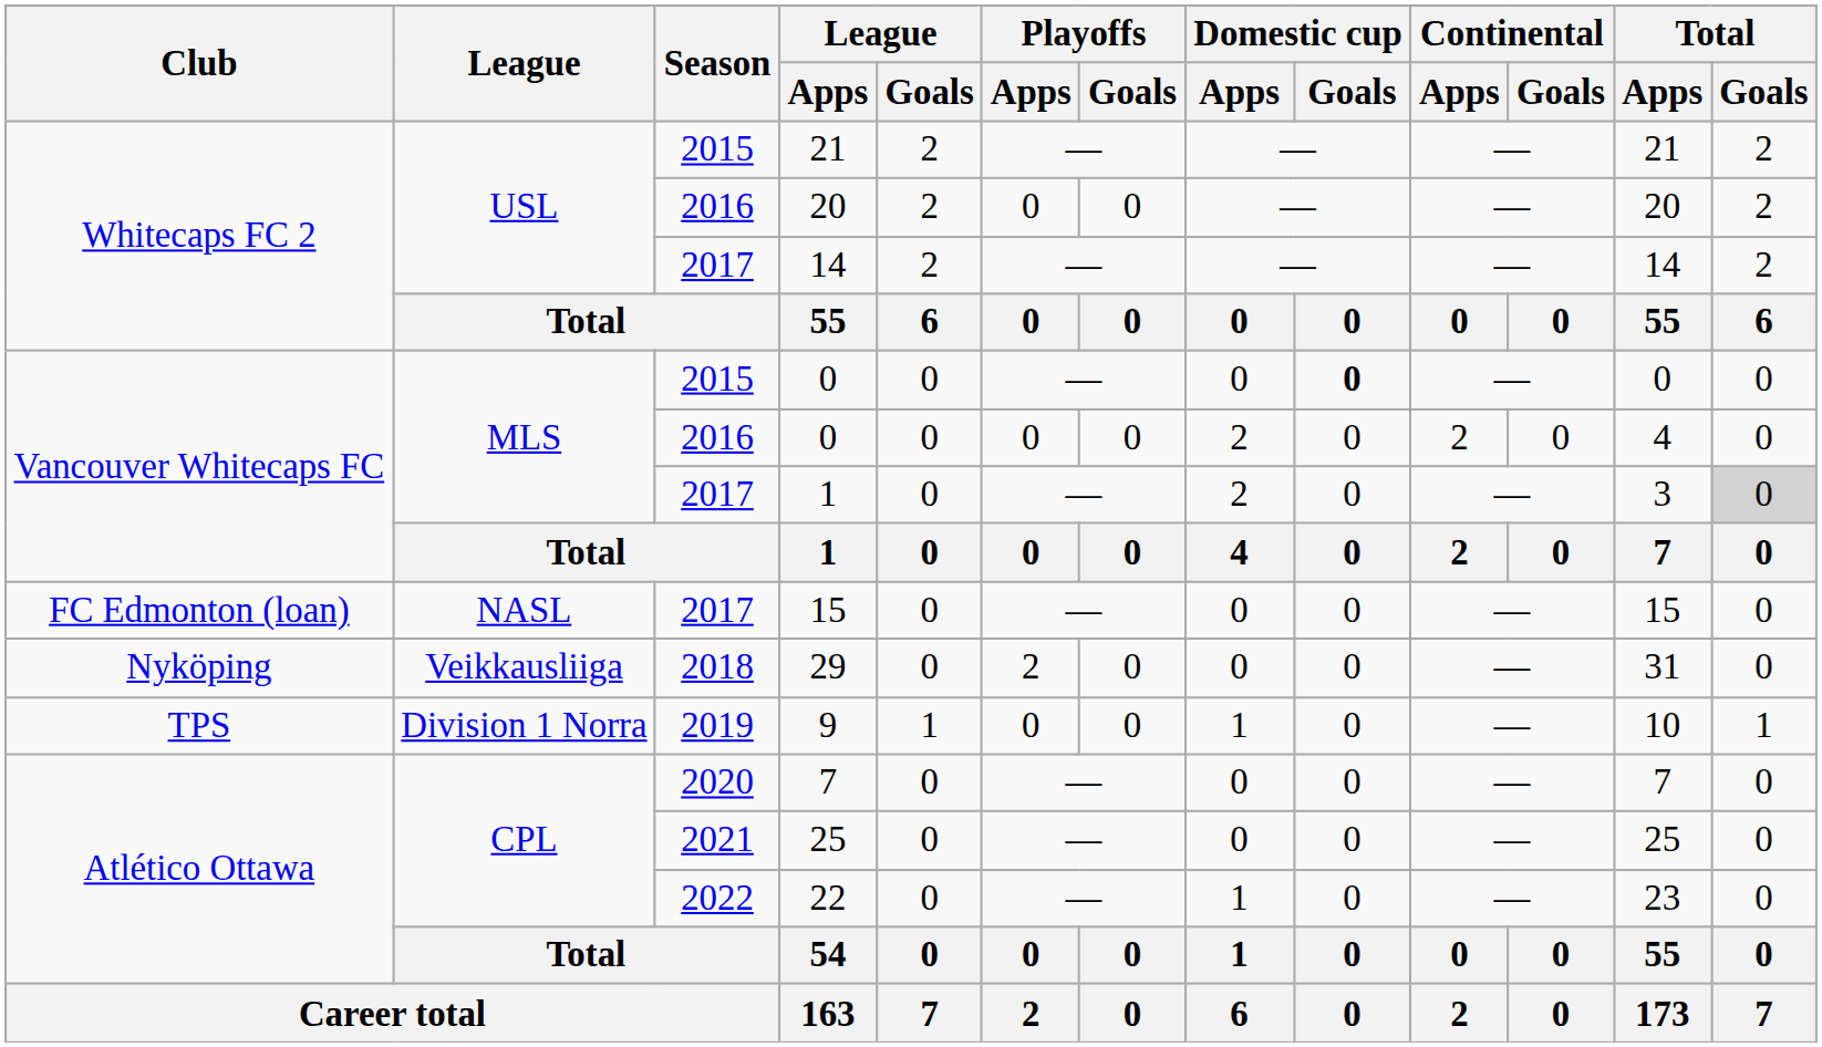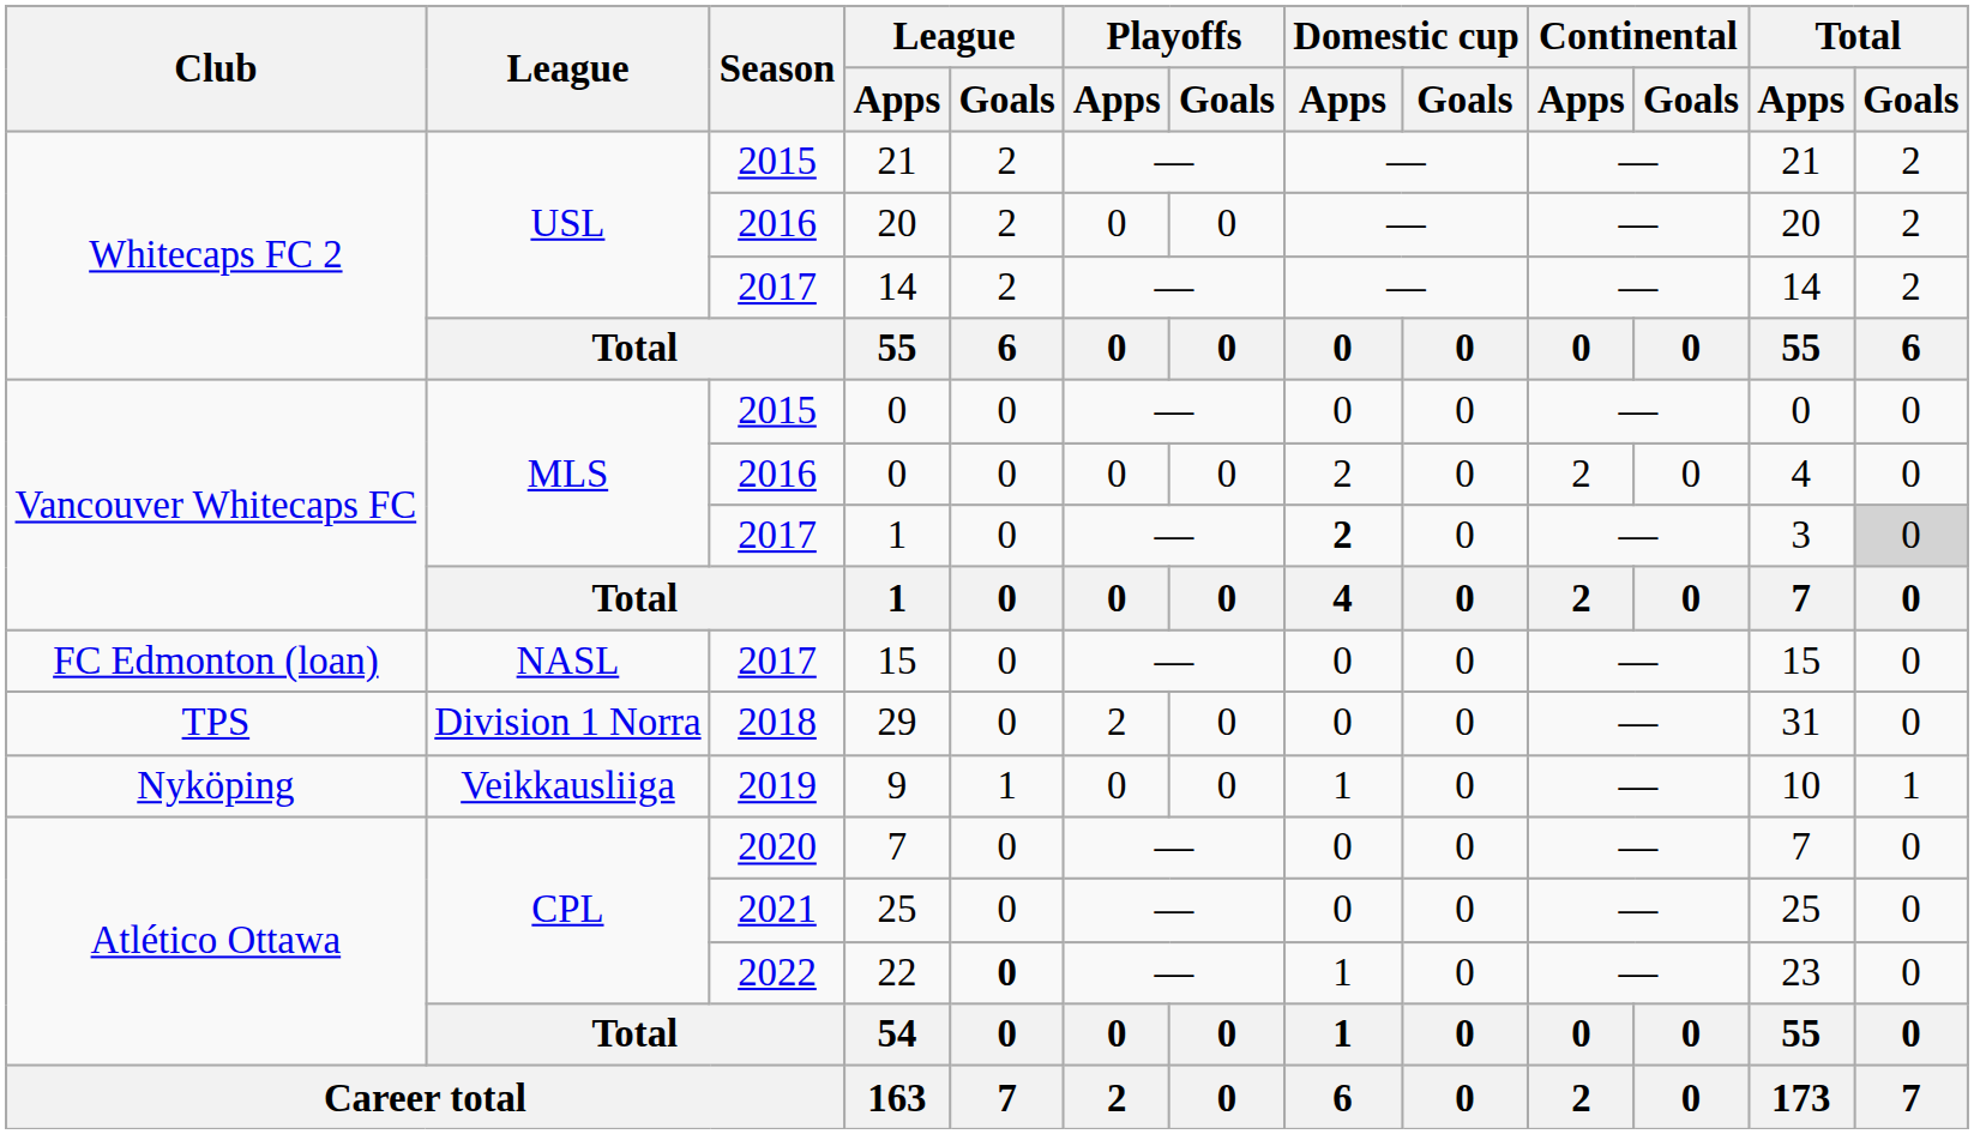2015 / 0 | Domestic cup / Goals: bold -> normal
2017 / 1 | Domestic cup / Apps: normal -> bold
29 | Club: Nyköping -> TPS
29 | League: Veikkausliiga -> Division 1 Norra
9 | Club: TPS -> Nyköping
9 | League: Division 1 Norra -> Veikkausliiga
22 | League / Goals: normal -> bold
